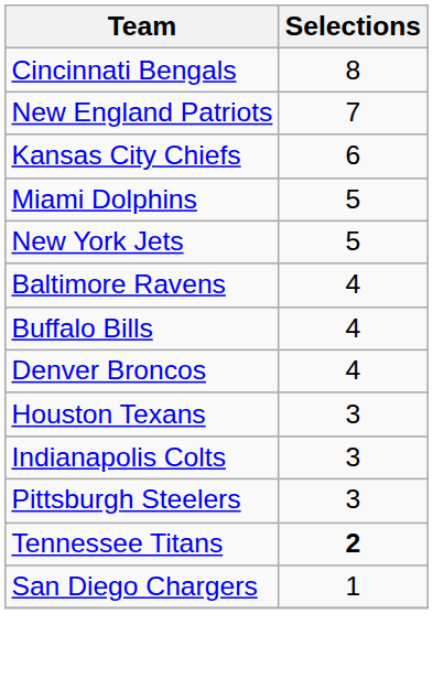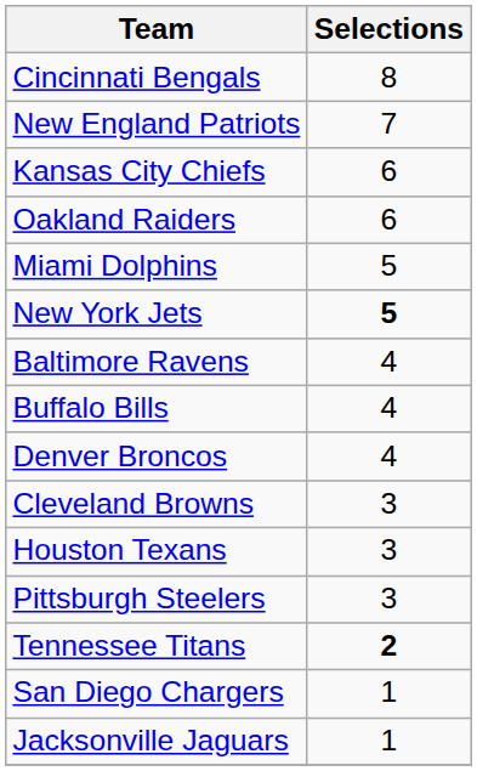+ row: Oakland Raiders | 6
New York Jets | Selections: normal -> bold
+ row: Cleveland Browns | 3
- row: Indianapolis Colts | 3
+ row: Jacksonville Jaguars | 1
